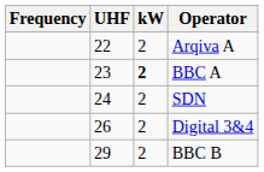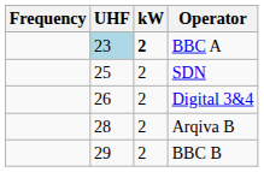- row: 22 | 2 | Arqiva A
BBC A | UHF: no background -> lightblue background
SDN | UHF: 24 -> 25
+ row: 28 | 2 | Arqiva B
